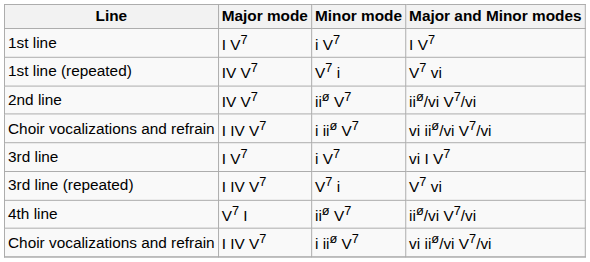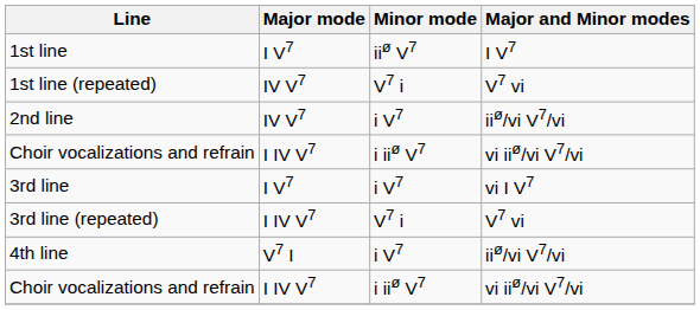1st line | Minor mode: i V7 -> iiø V7
2nd line | Minor mode: iiø V7 -> i V7
4th line | Minor mode: iiø V7 -> i V7
